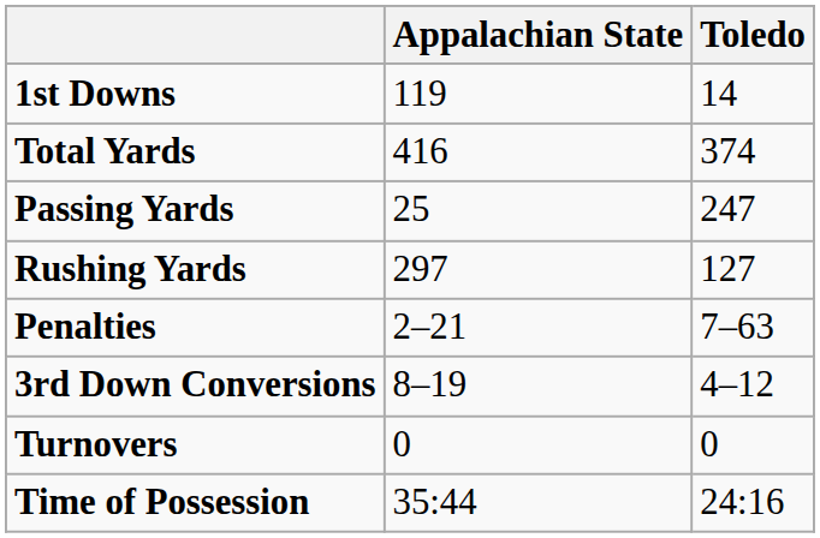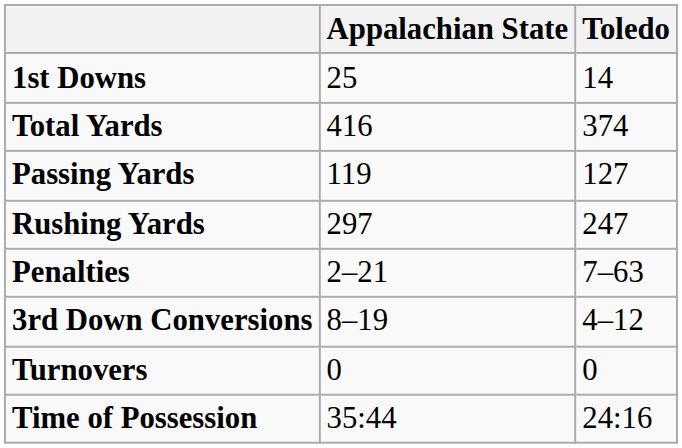1st Downs | Appalachian State: 119 -> 25
Passing Yards | Appalachian State: 25 -> 119
Passing Yards | Toledo: 247 -> 127
Rushing Yards | Toledo: 127 -> 247
